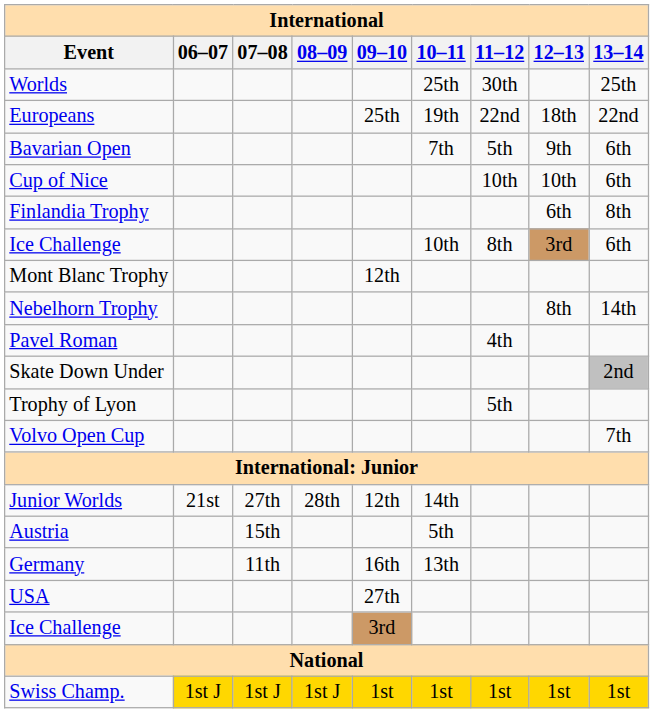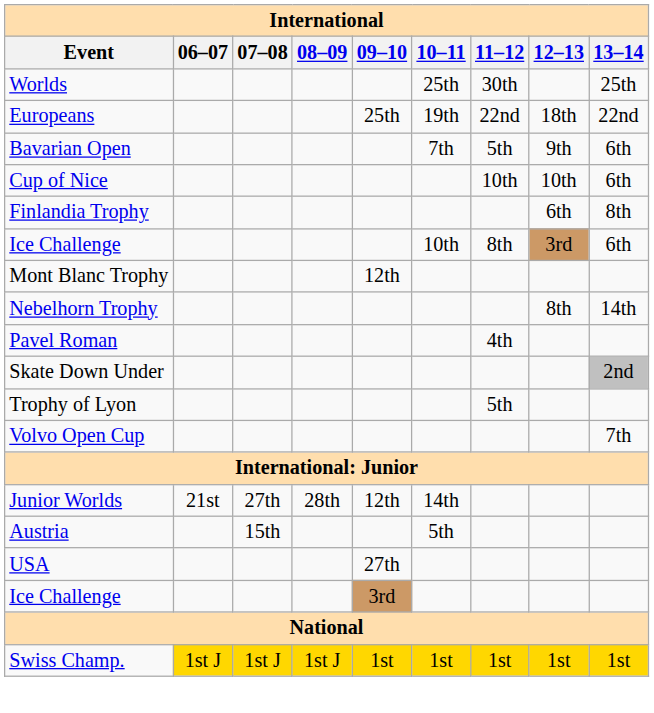- row: Germany | 11th | 16th | 13th
